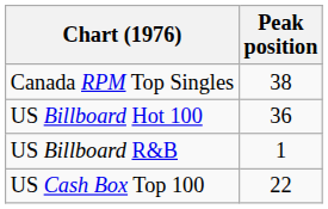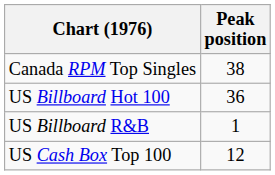US Cash Box Top 100 | Peak position: 22 -> 12
